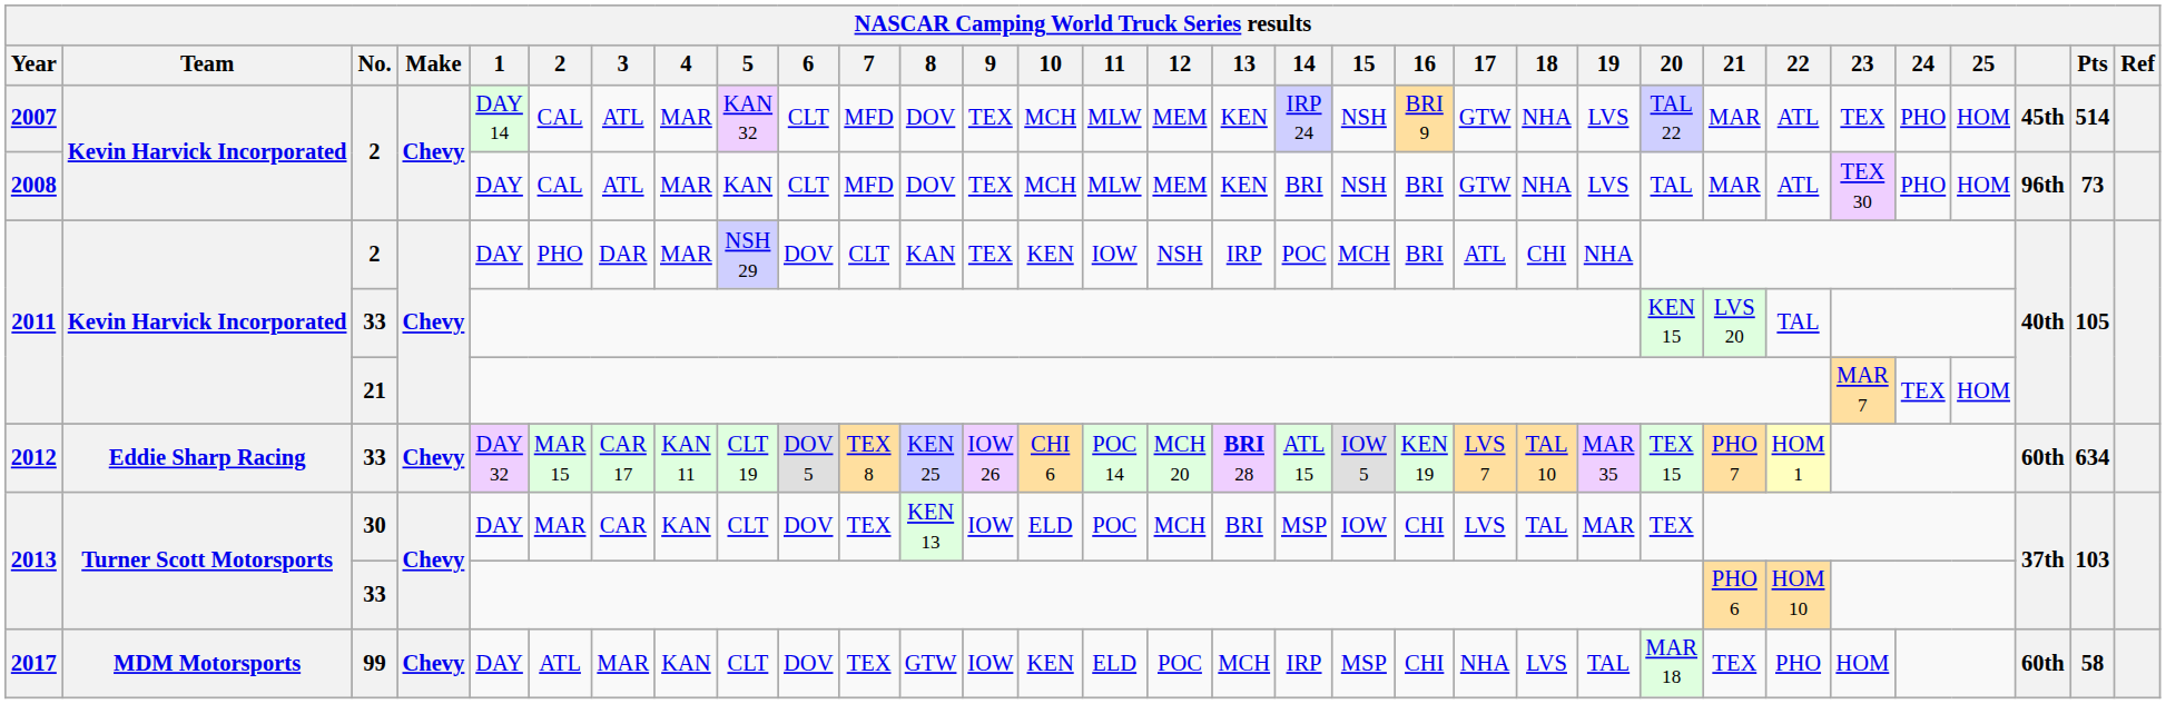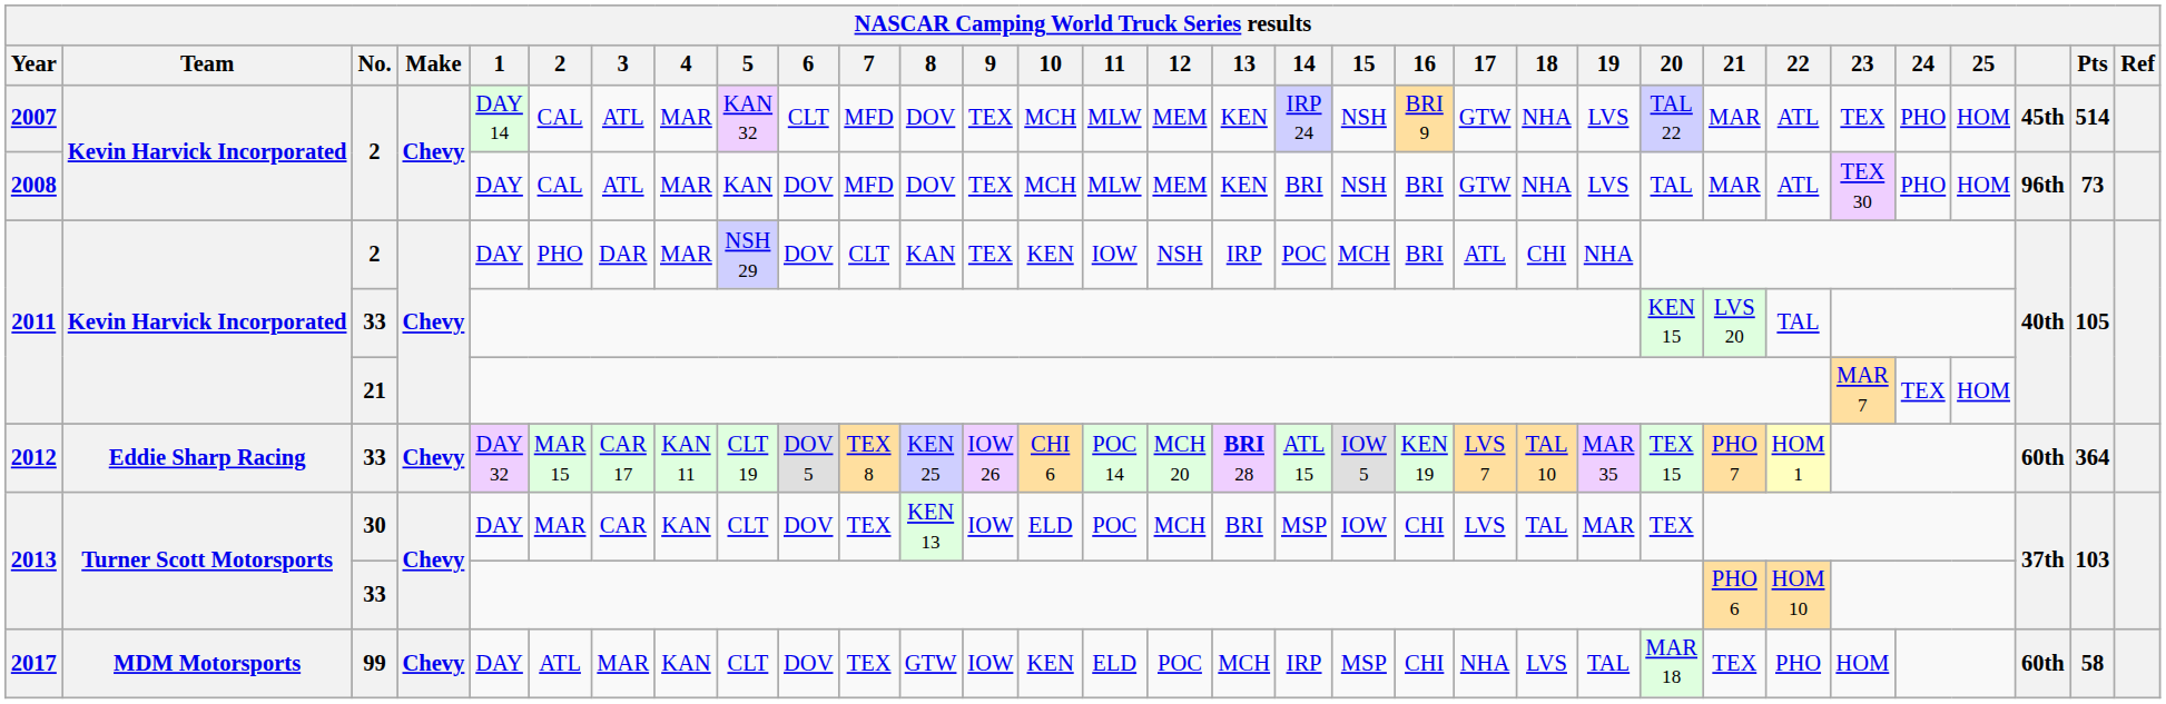2008 | 6: CLT -> DOV
2012 | Pts: 634 -> 364
